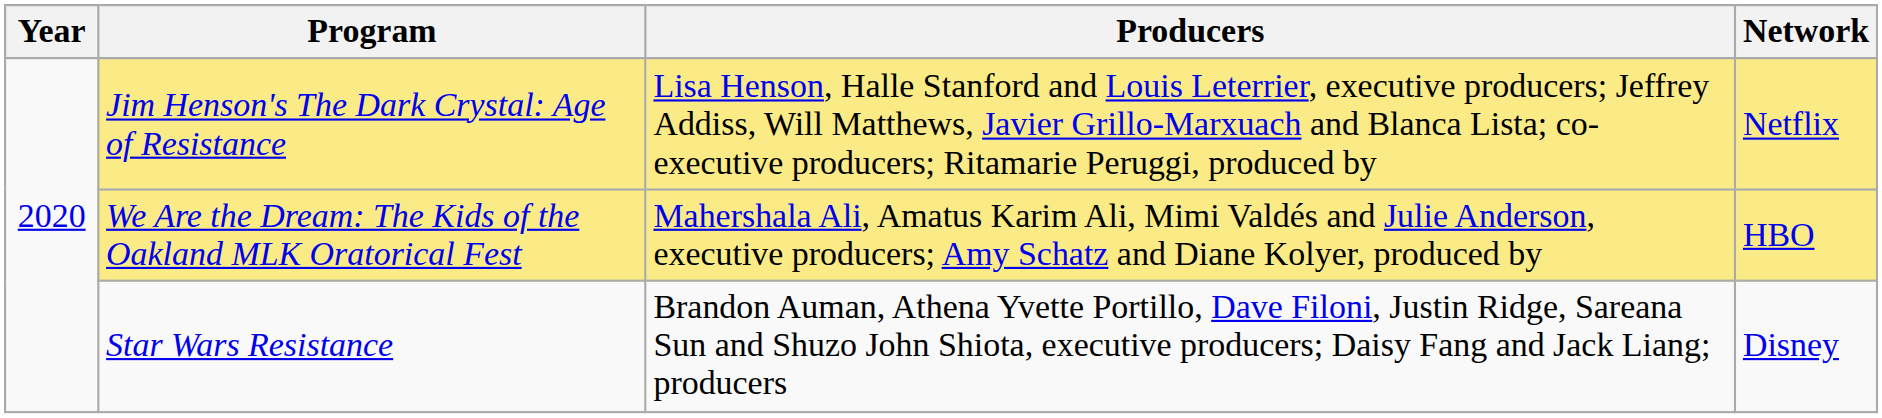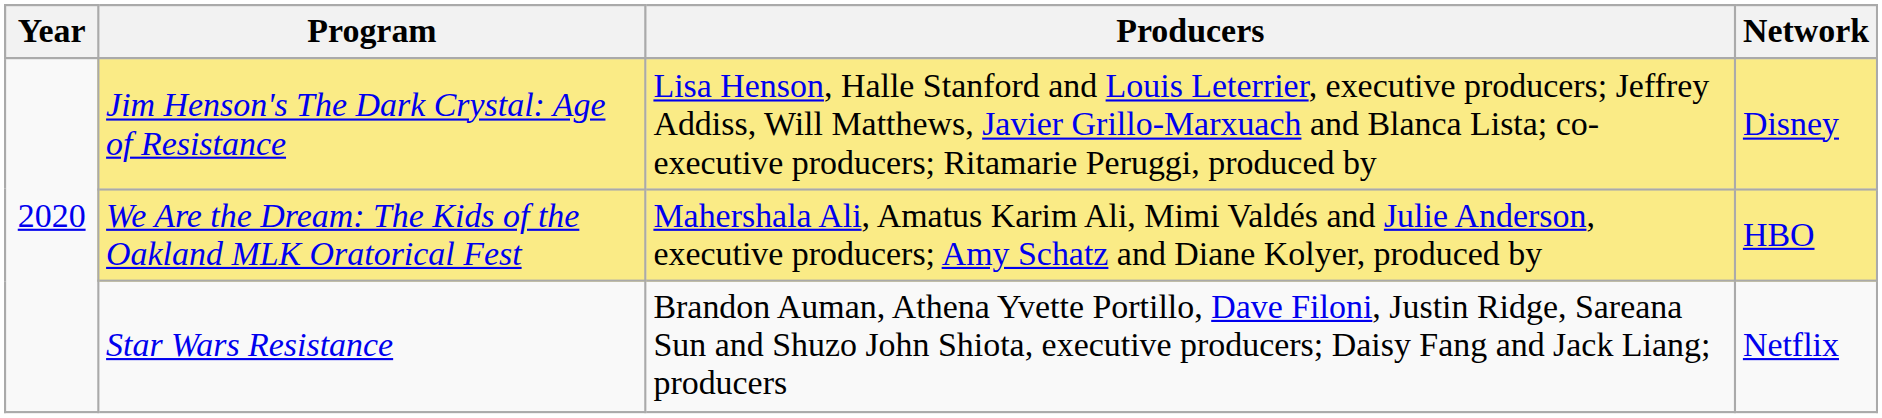Jim Henson's The Dark Crystal: Age of Resistance | Network: Netflix -> Disney
Star Wars Resistance | Network: Disney -> Netflix
